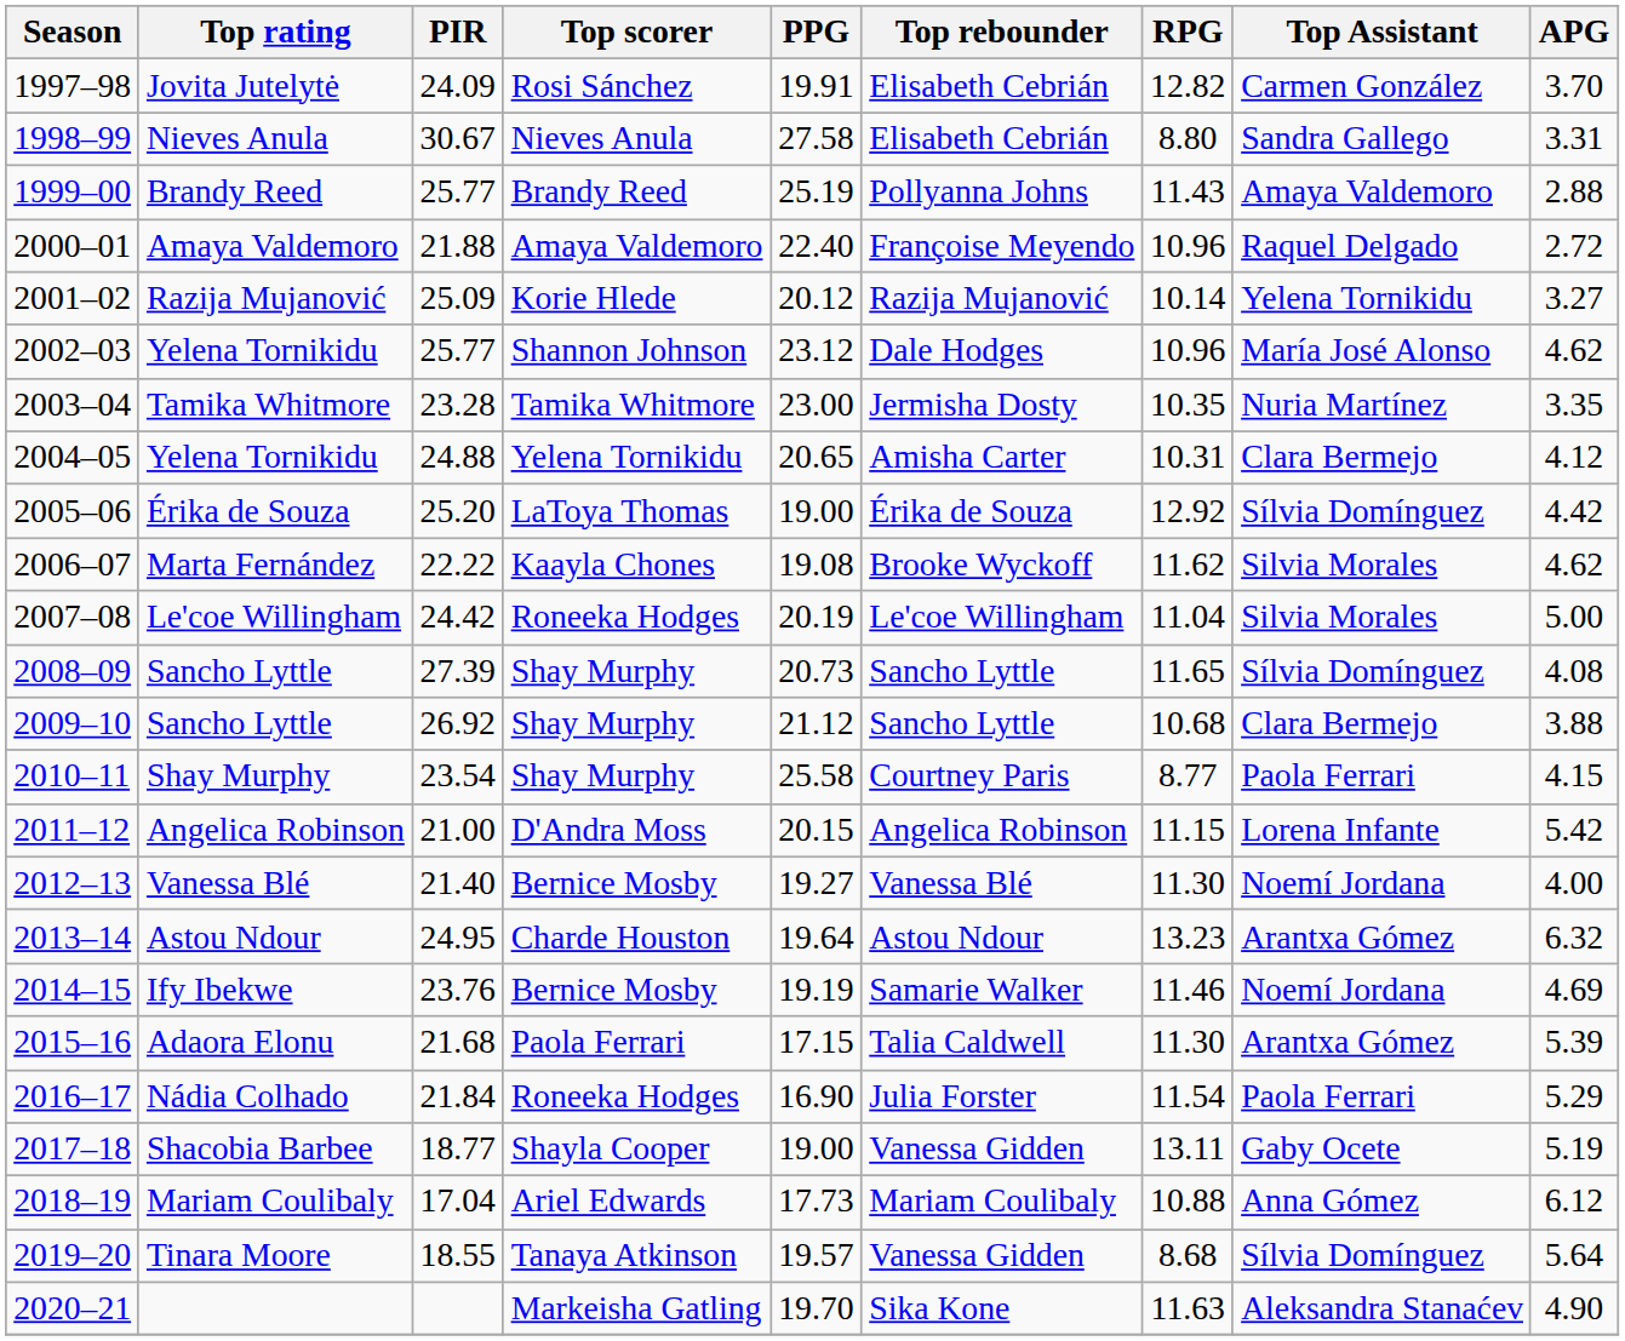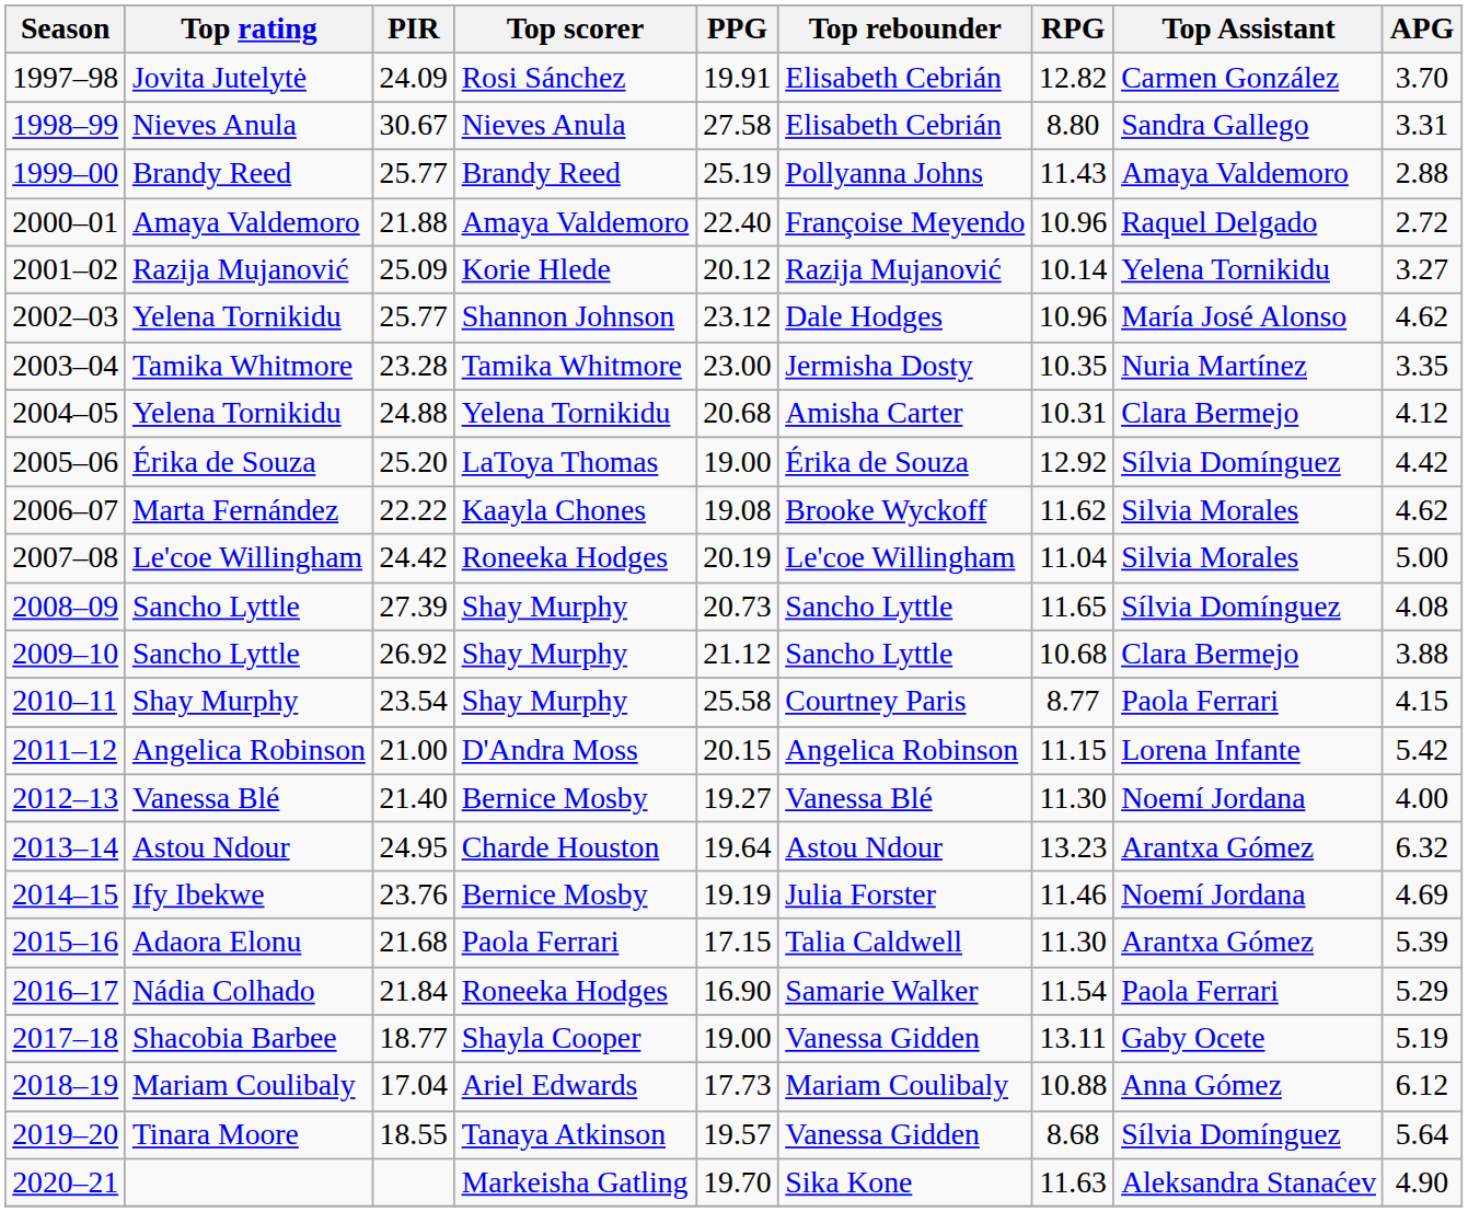2004–05 / Yelena Tornikidu | PPG: 20.65 -> 20.68
Ify Ibekwe | Top rebounder: Samarie Walker -> Julia Forster
Nádia Colhado | Top rebounder: Julia Forster -> Samarie Walker
